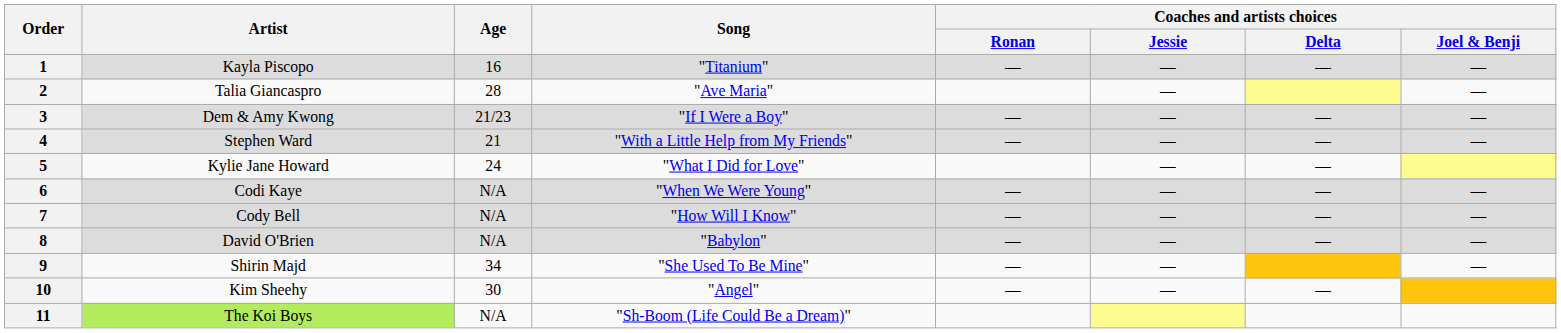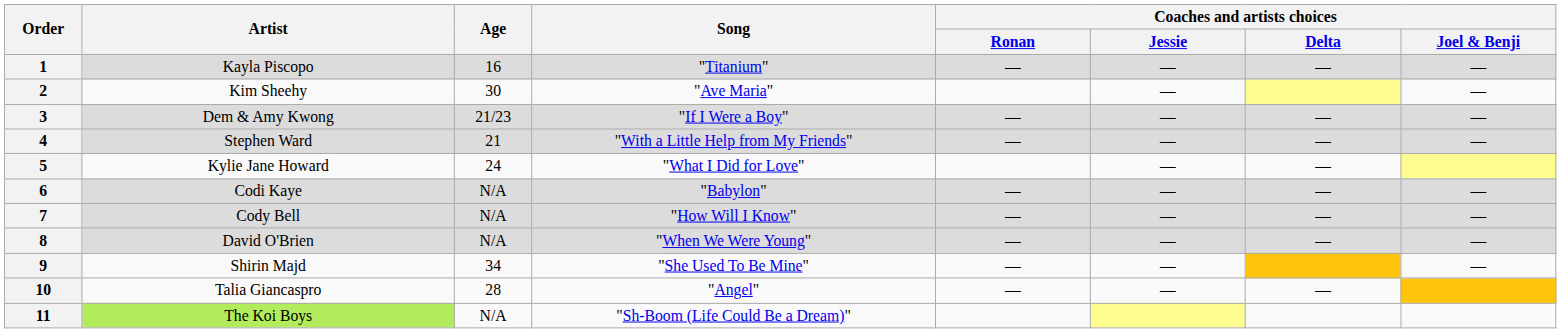2 | Artist: Talia Giancaspro -> Kim Sheehy
2 | Age: 28 -> 30
6 | Song: "When We Were Young" -> "Babylon"
8 | Song: "Babylon" -> "When We Were Young"
10 | Artist: Kim Sheehy -> Talia Giancaspro
10 | Age: 30 -> 28
